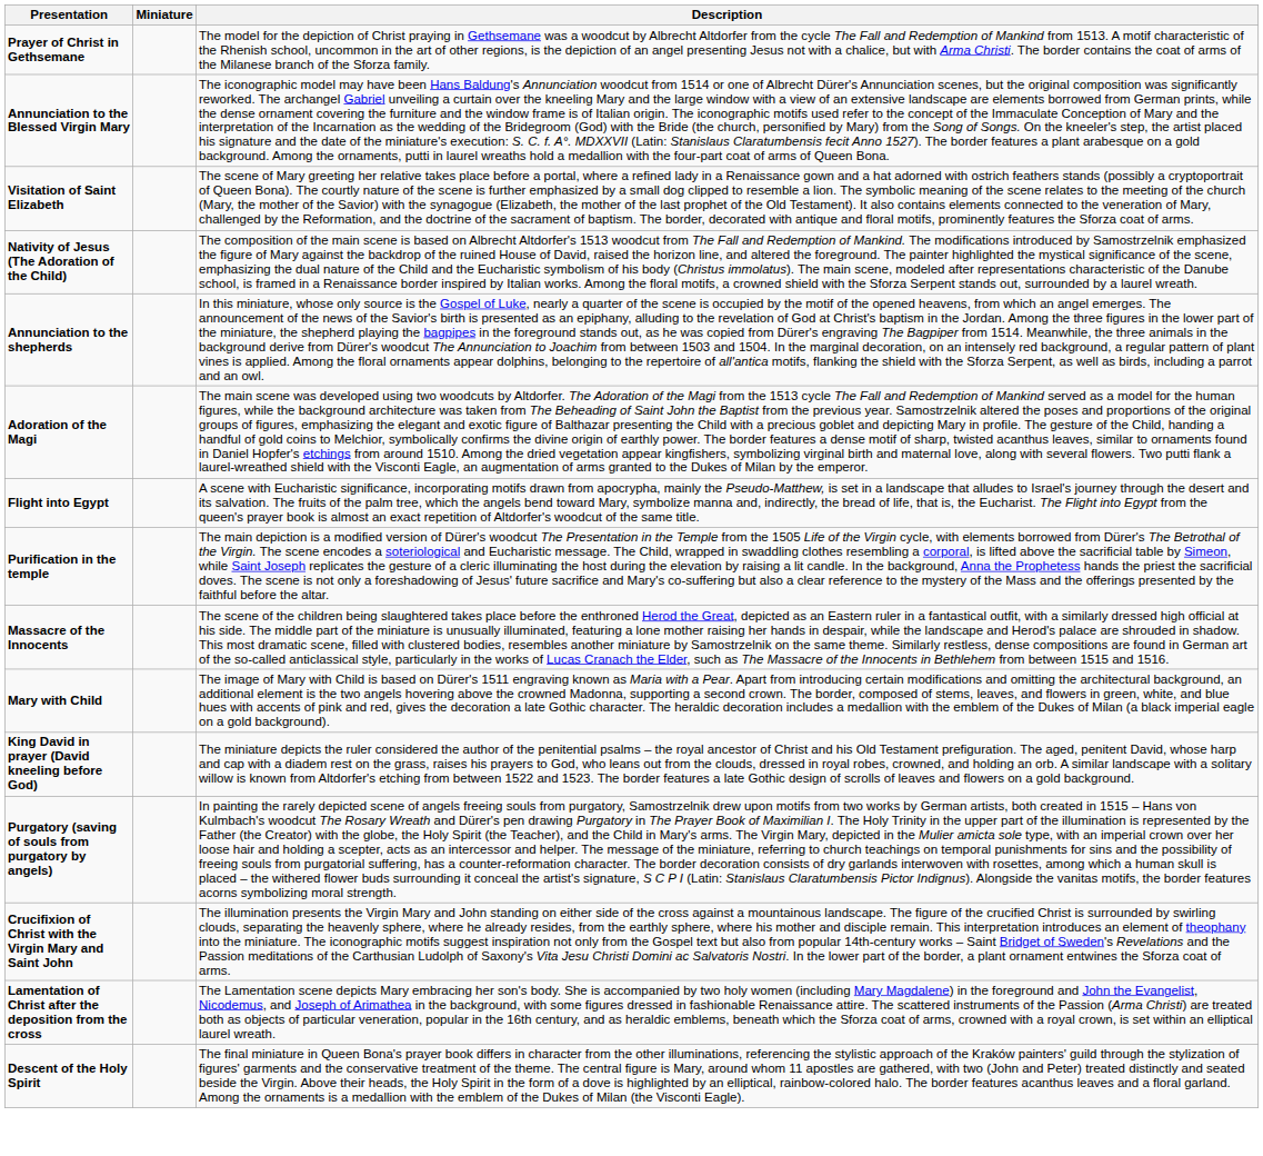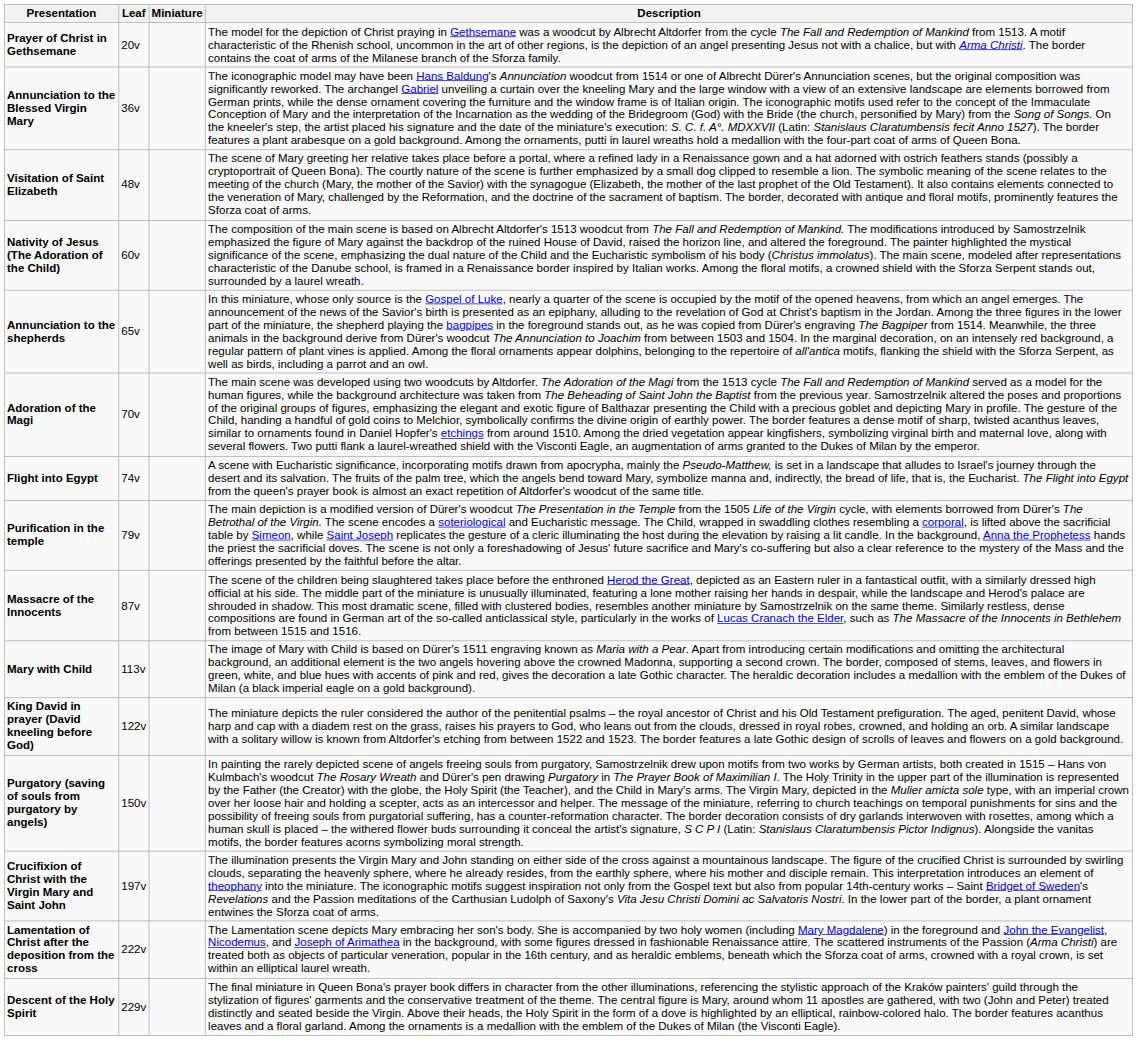+ column: Leaf | 20v | 36v | 48v | 60v | 65v | 70v | 74v | 79v | 87v | 113v | 122v | 150v | 197v | 222v | 229v
